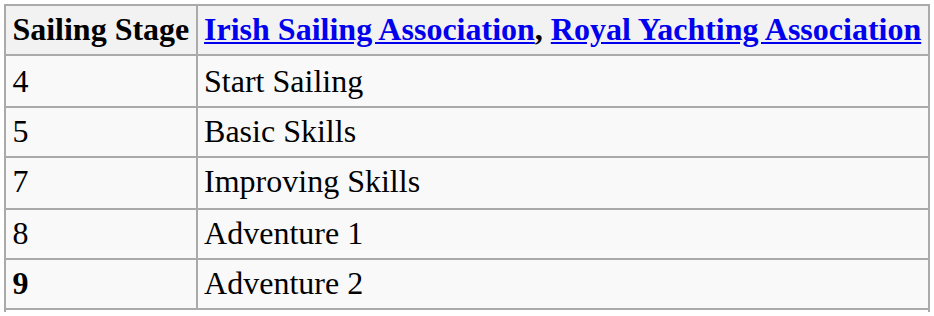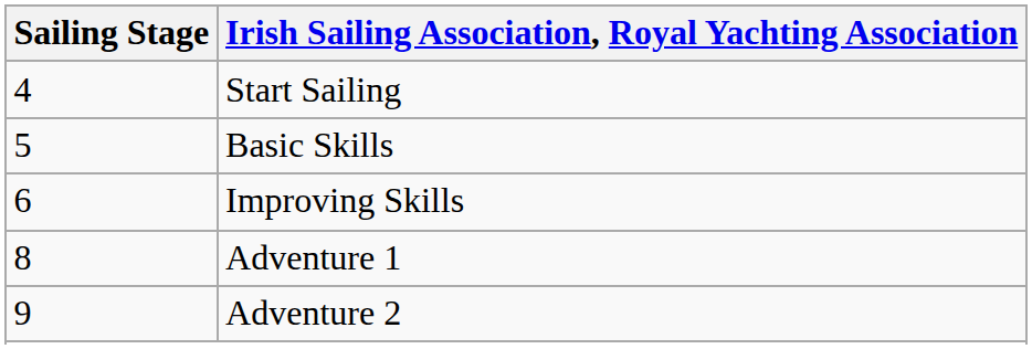Improving Skills | Sailing Stage: 7 -> 6
Adventure 2 | Sailing Stage: bold -> normal
